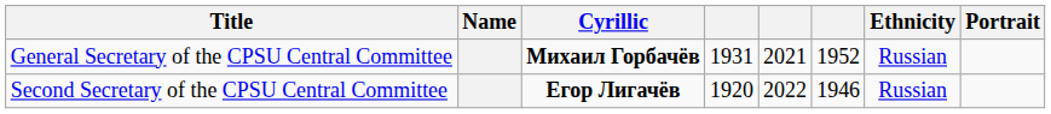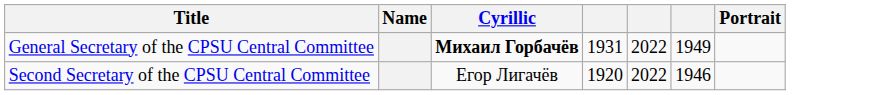- column: Ethnicity | Russian | Russian
General Secretary of the CPSU Central Committee | column 5: 2021 -> 2022
General Secretary of the CPSU Central Committee | column 6: 1952 -> 1949
Second Secretary of the CPSU Central Committee | Cyrillic: bold -> normal
